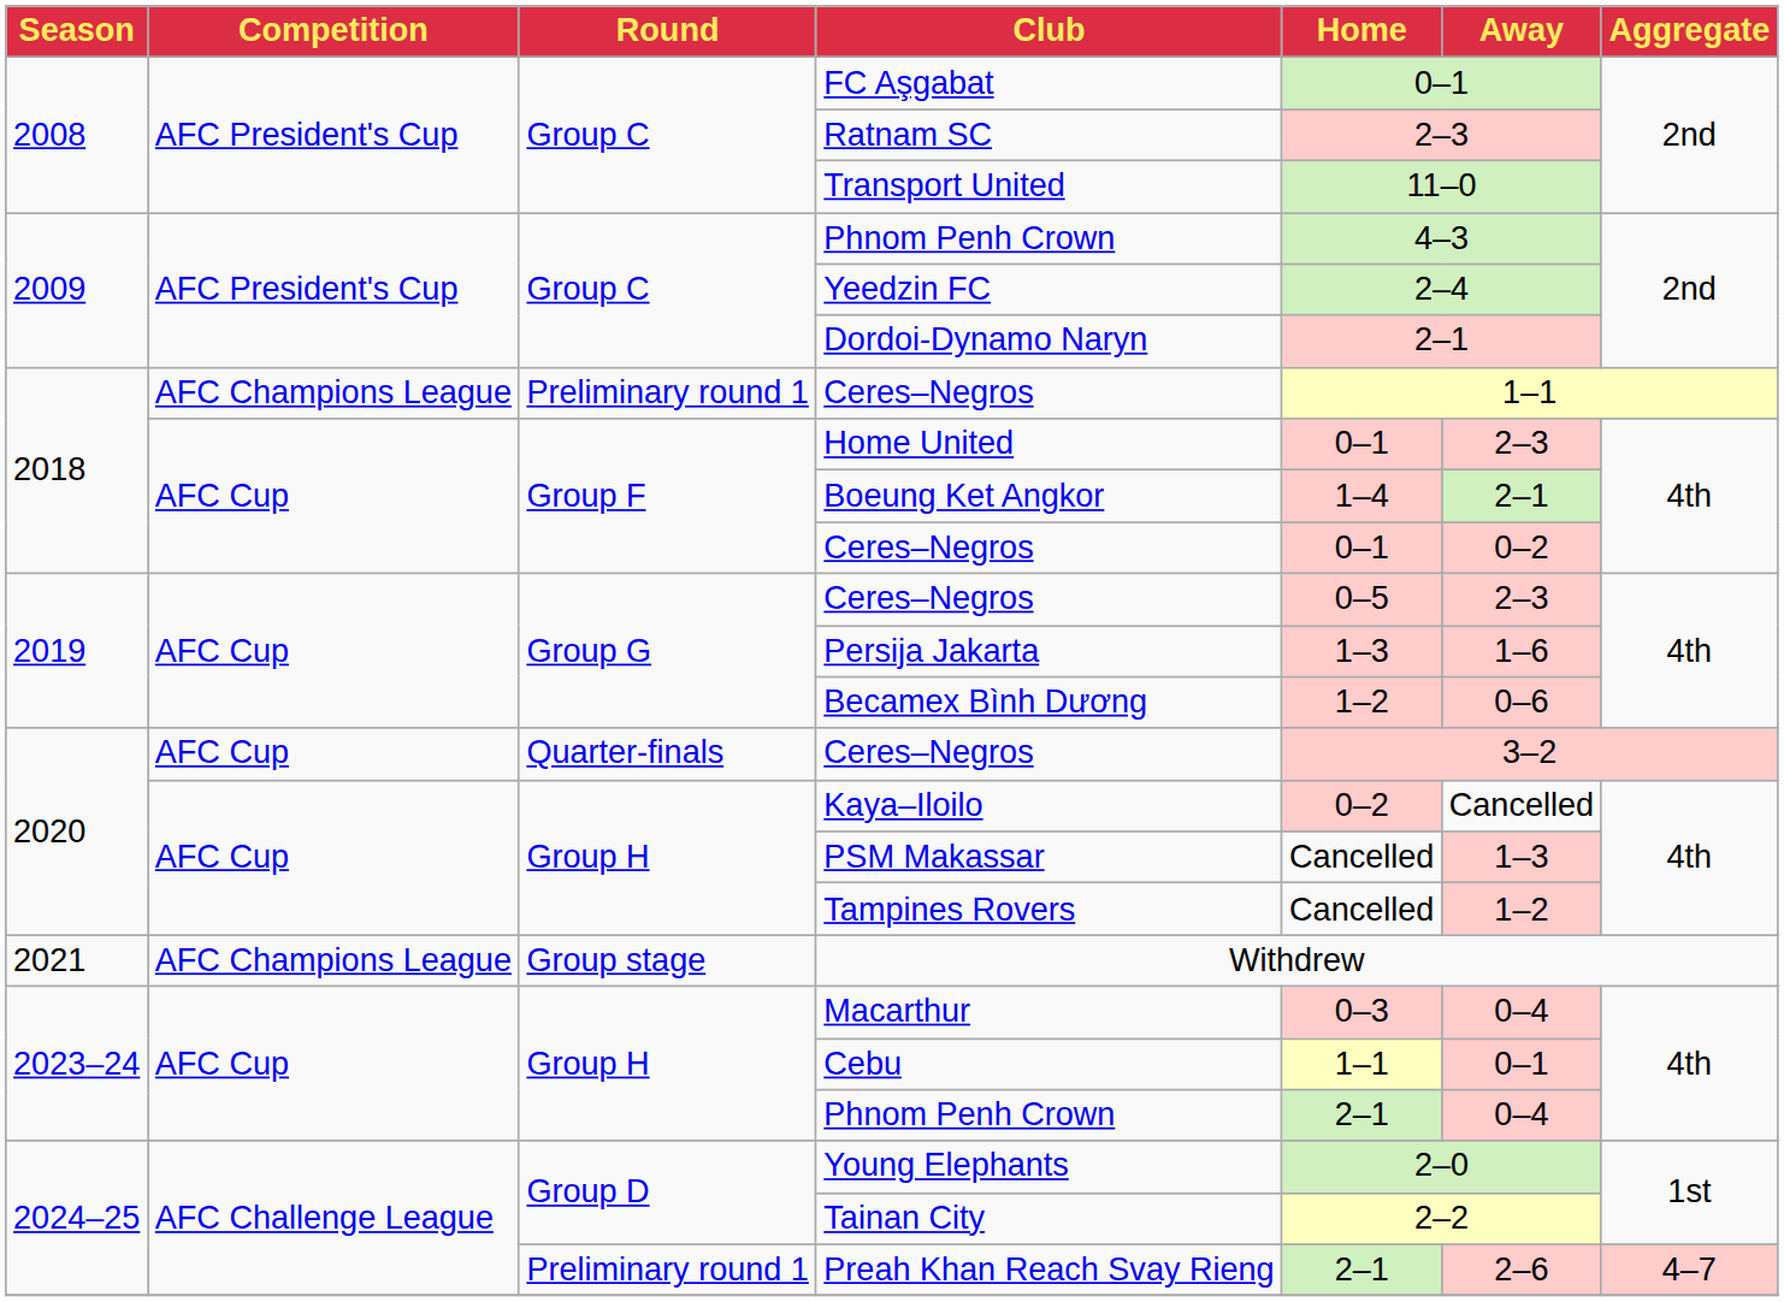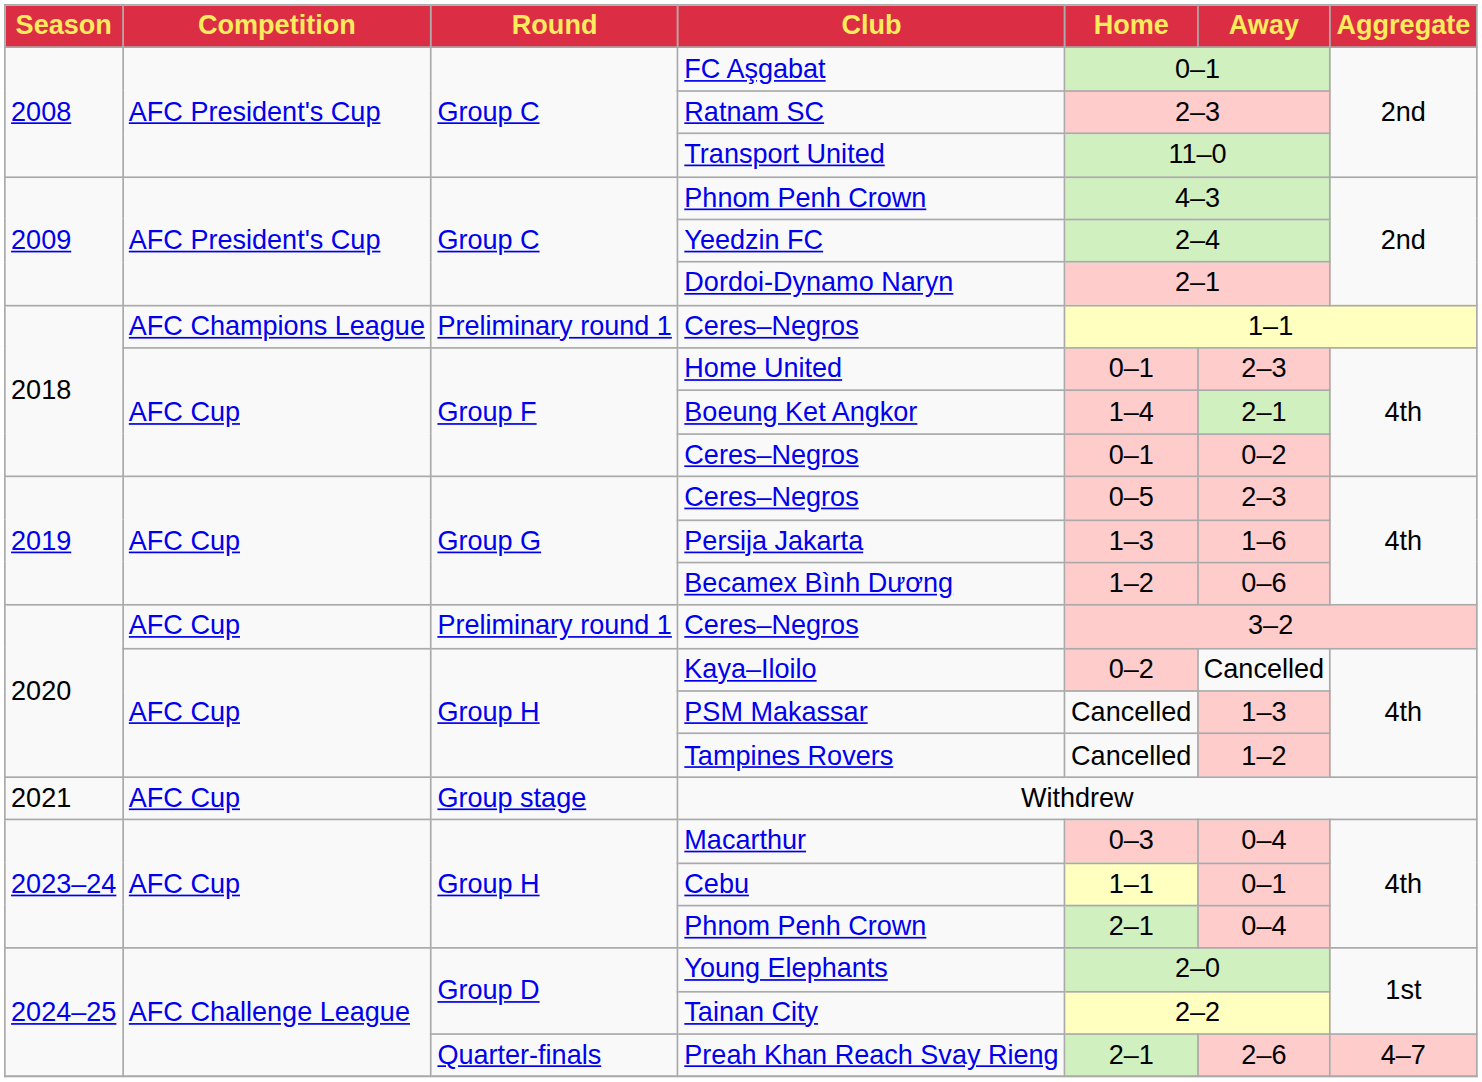2020 / Ceres–Negros | Round: Quarter-finals -> Preliminary round 1
Withdrew | Competition: AFC Champions League -> AFC Cup
Preah Khan Reach Svay Rieng | Round: Preliminary round 1 -> Quarter-finals
